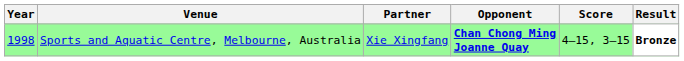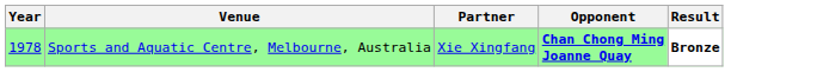- column: Score | 4–15, 3–15
Sports and Aquatic Centre, Melbourne, Australia | Year: 1998 -> 1978
